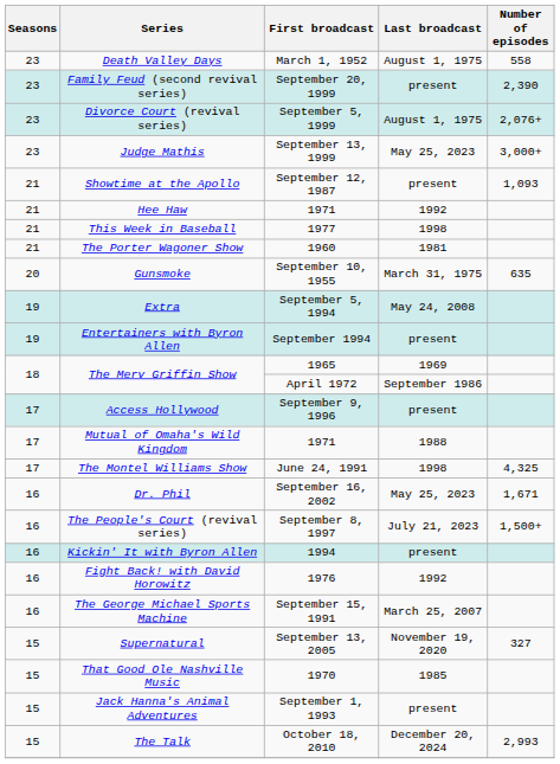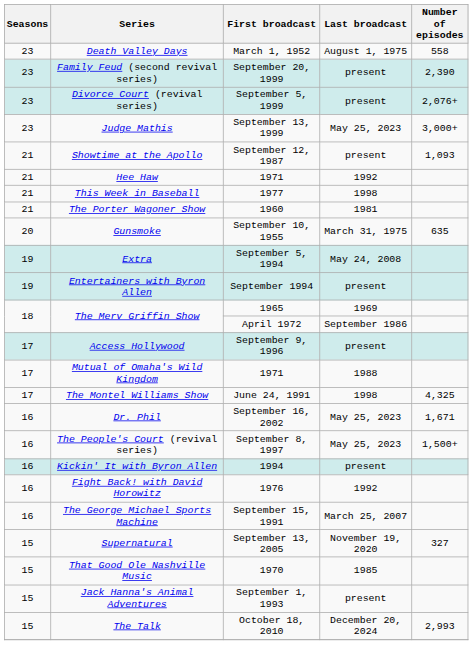Divorce Court (revival series) | Last broadcast: August 1, 1975 -> present
The People's Court (revival series) | Last broadcast: July 21, 2023 -> May 25, 2023
